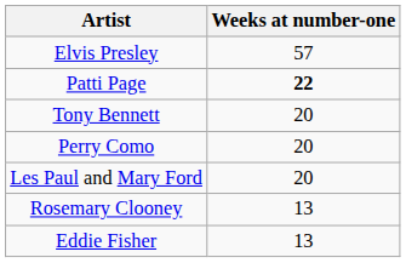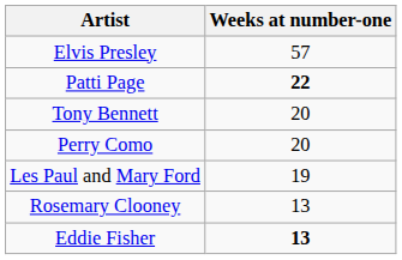Les Paul and Mary Ford | Weeks at number-one: 20 -> 19
Eddie Fisher | Weeks at number-one: normal -> bold
